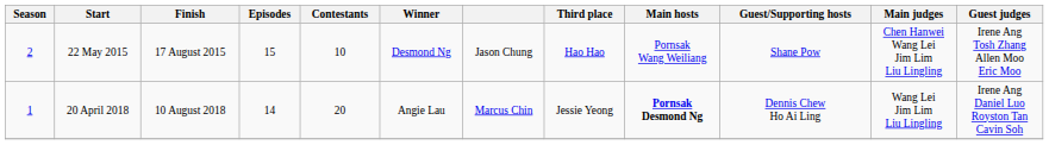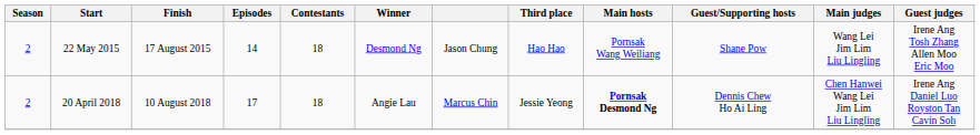22 May 2015 | Episodes: 15 -> 14
22 May 2015 | Contestants: 10 -> 18
22 May 2015 | Main judges: Chen Hanwei Wang Lei Jim Lim Liu Lingling -> Wang Lei Jim Lim Liu Lingling
20 April 2018 | Season: 1 -> 2
20 April 2018 | Episodes: 14 -> 17
20 April 2018 | Contestants: 20 -> 18
20 April 2018 | Main judges: Wang Lei Jim Lim Liu Lingling -> Chen Hanwei Wang Lei Jim Lim Liu Lingling
